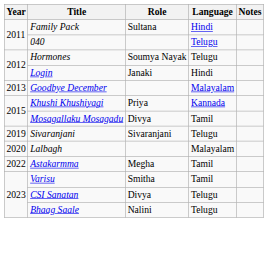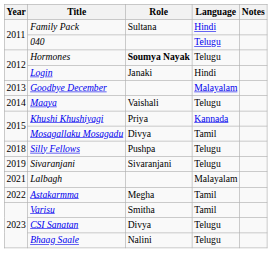Hormones | Role: normal -> bold
+ row: 2014 | Maaya | Vaishali | Telugu
+ row: 2018 | Silly Fellows | Pushpa | Telugu
Lalbagh | Year: 2020 -> 2021
